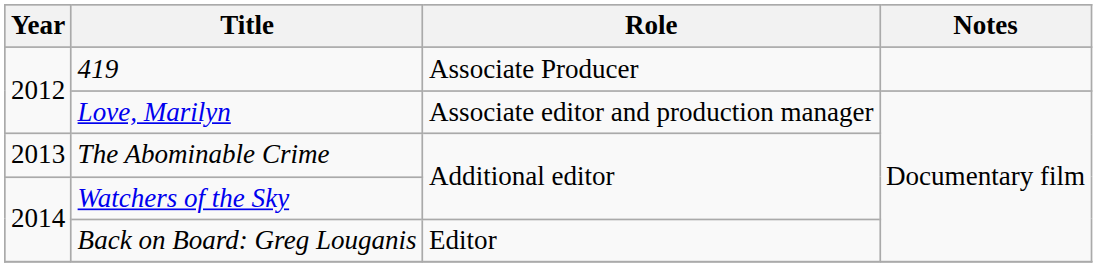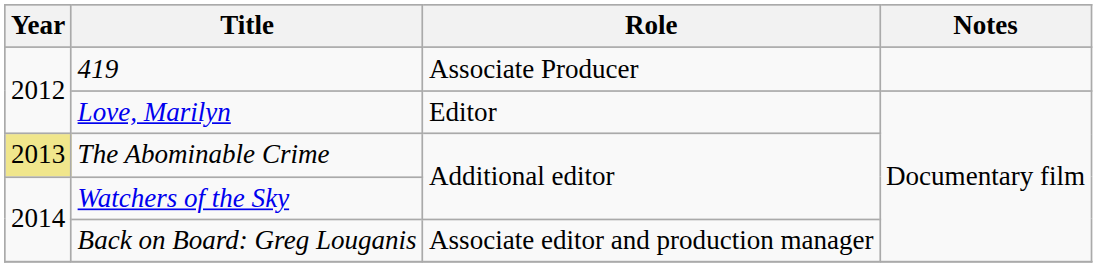Love, Marilyn | Role: Associate editor and production manager -> Editor
The Abominable Crime | Year: no background -> khaki background
Back on Board: Greg Louganis | Role: Editor -> Associate editor and production manager
